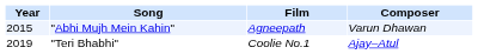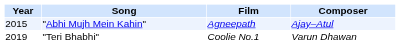"Abhi Mujh Mein Kahin" | Composer: Varun Dhawan -> Ajay–Atul
"Teri Bhabhi" | Composer: Ajay–Atul -> Varun Dhawan
